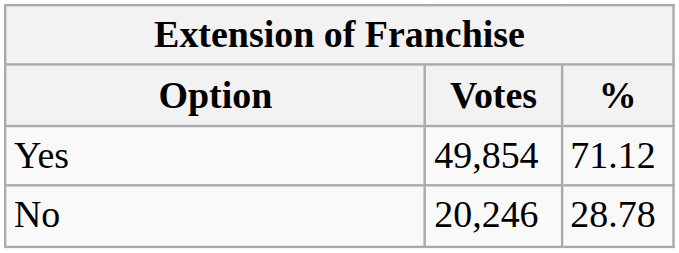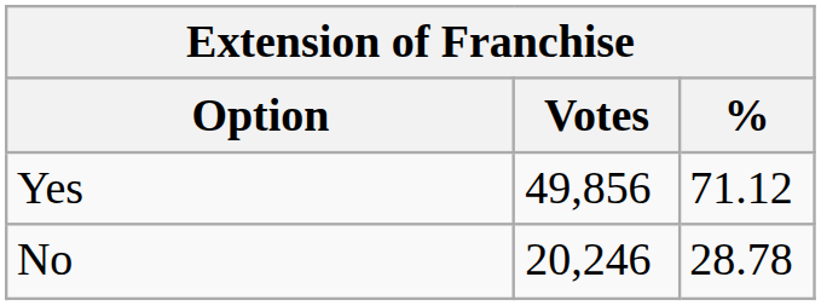Yes | Votes: 49,854 -> 49,856
